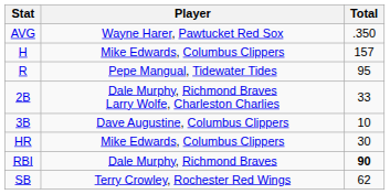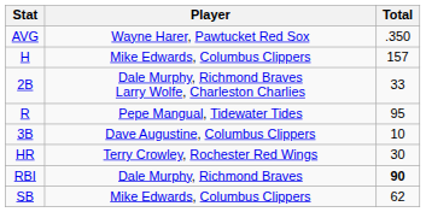rows swapped: R <-> 2B
HR | Player: Mike Edwards, Columbus Clippers -> Terry Crowley, Rochester Red Wings
SB | Player: Terry Crowley, Rochester Red Wings -> Mike Edwards, Columbus Clippers
